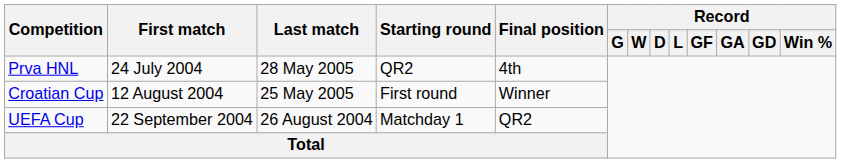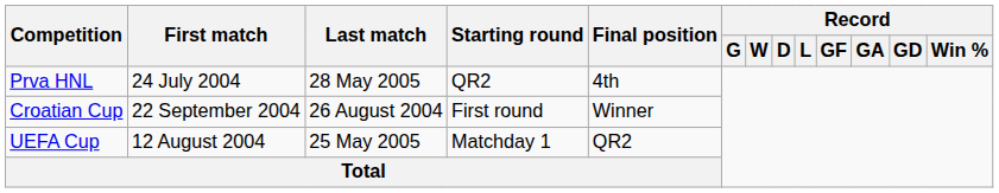Croatian Cup | First match: 12 August 2004 -> 22 September 2004
Croatian Cup | Last match: 25 May 2005 -> 26 August 2004
UEFA Cup | First match: 22 September 2004 -> 12 August 2004
UEFA Cup | Last match: 26 August 2004 -> 25 May 2005
